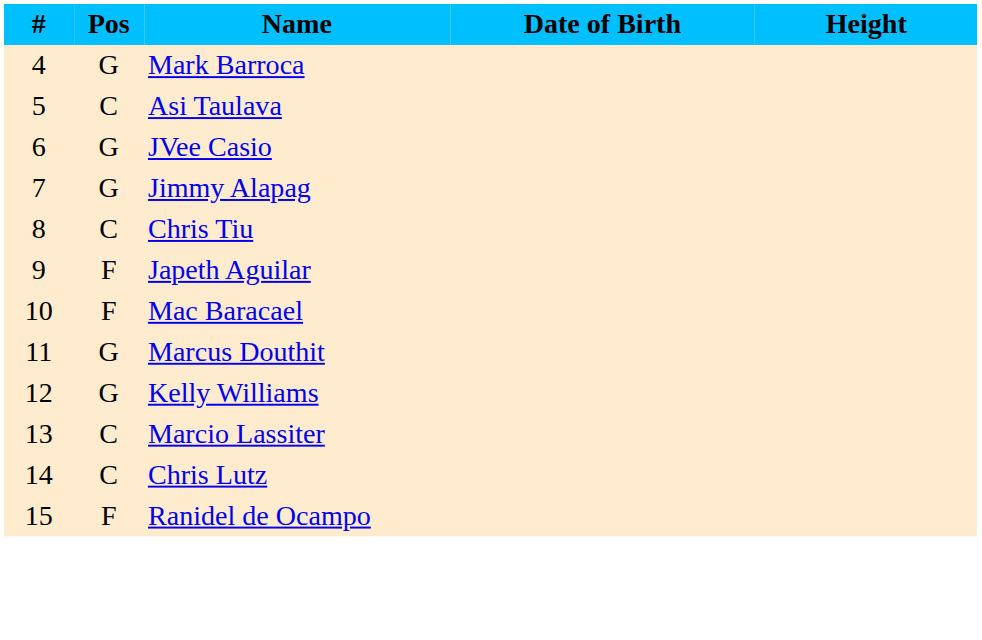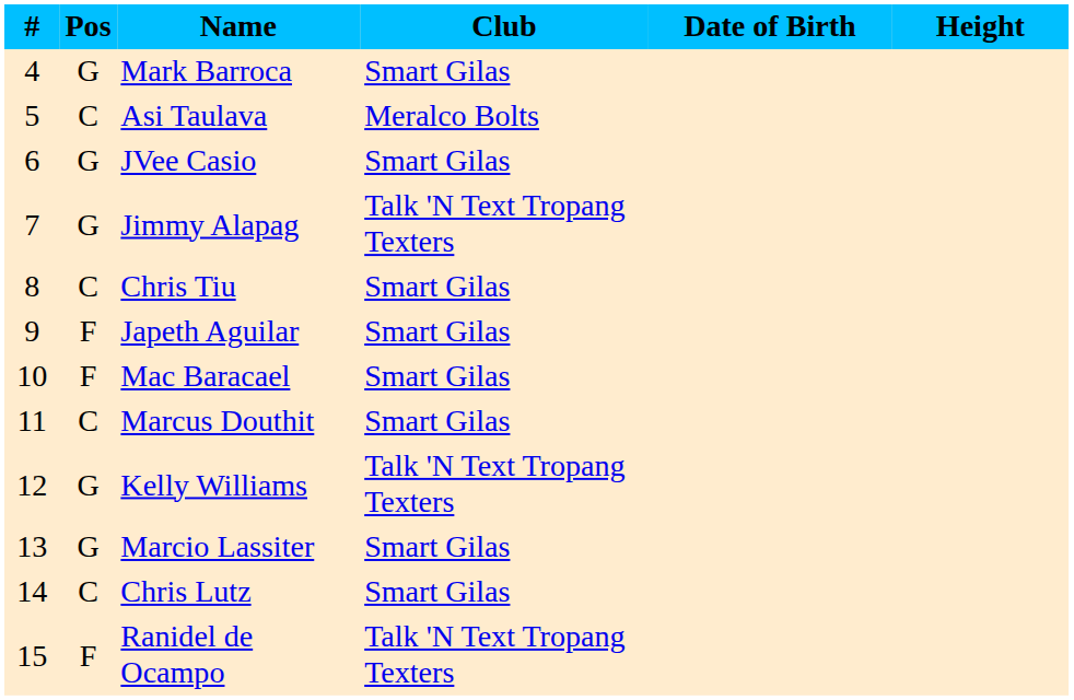+ column: Club | Smart Gilas | Meralco Bolts | Smart Gilas | Talk 'N Text Tropang Texters | Smart Gilas | Smart Gilas | Smart Gilas | Smart Gilas | Talk 'N Text Tropang Texters | Smart Gilas | Smart Gilas | Talk 'N Text Tropang Texters
Marcus Douthit | Pos: G -> C
Marcio Lassiter | Pos: C -> G
